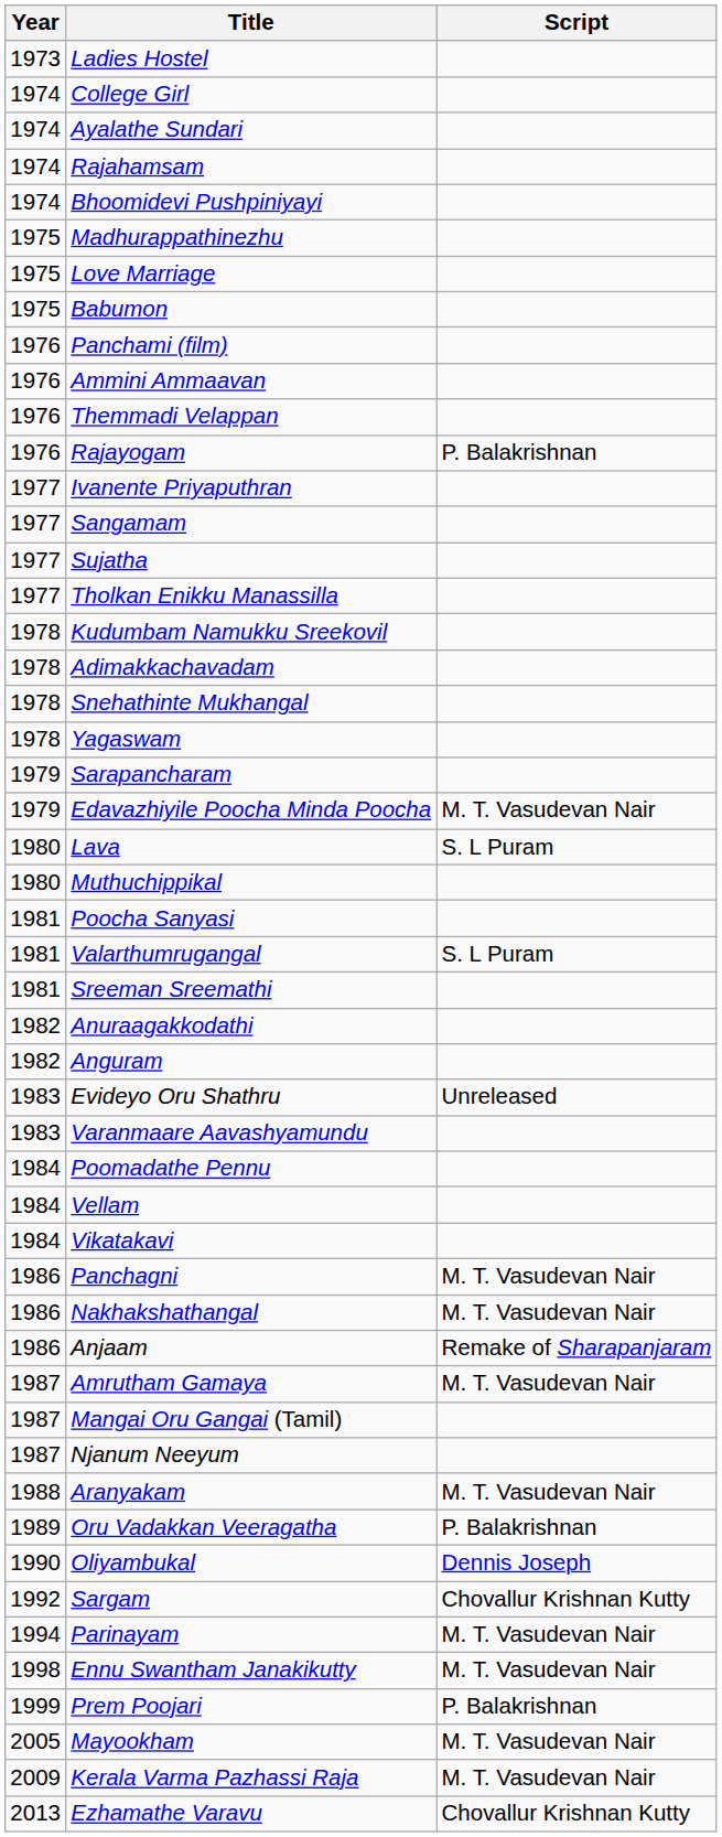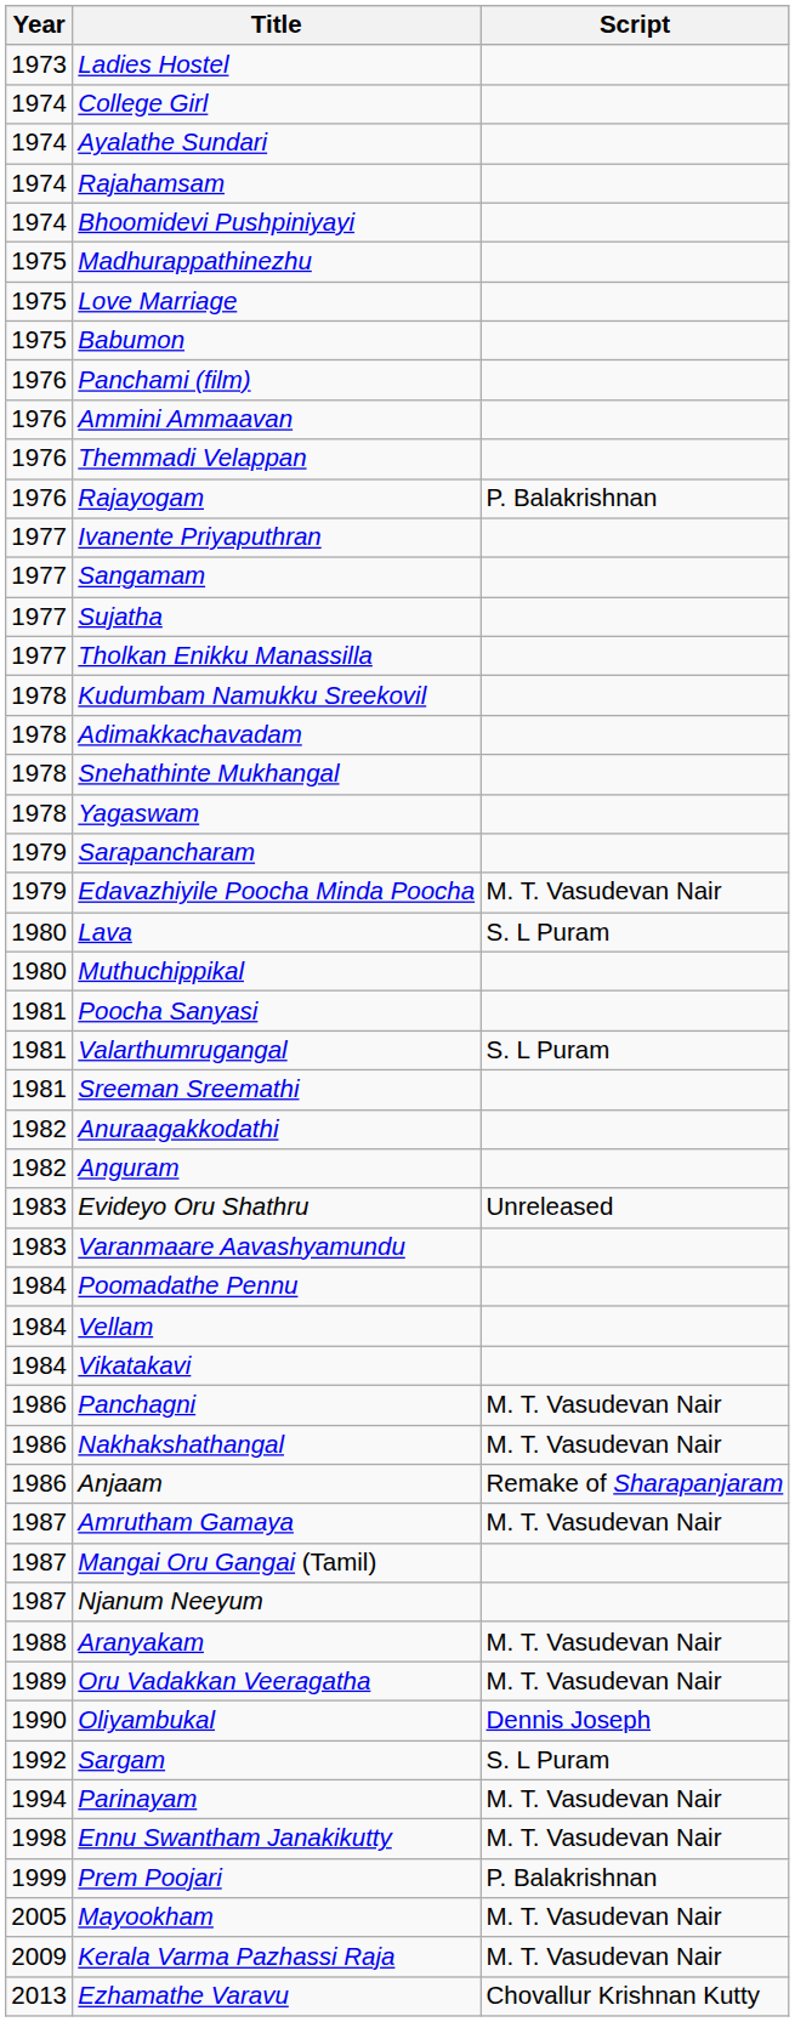Oru Vadakkan Veeragatha | Script: P. Balakrishnan -> M. T. Vasudevan Nair
Sargam | Script: Chovallur Krishnan Kutty -> S. L Puram
